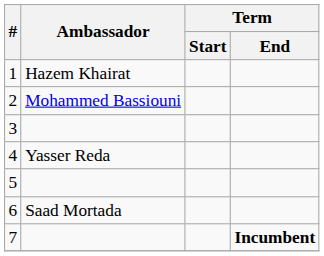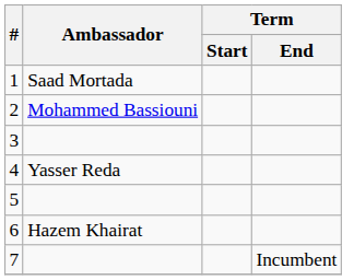1 | Ambassador: Hazem Khairat -> Saad Mortada
6 | Ambassador: Saad Mortada -> Hazem Khairat
7 | Term / End: bold -> normal
